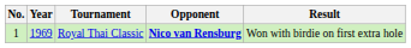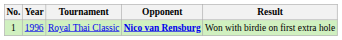Royal Thai Classic | Year: 1969 -> 1996
